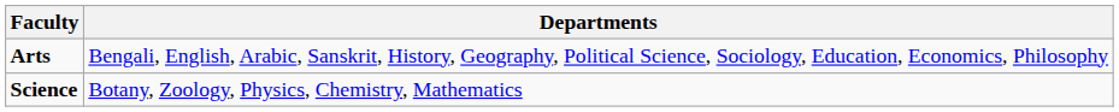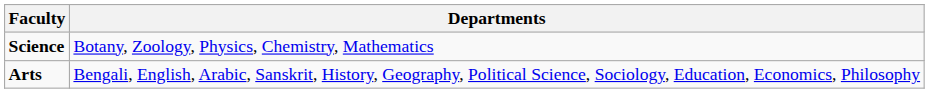rows swapped: Science <-> Arts
